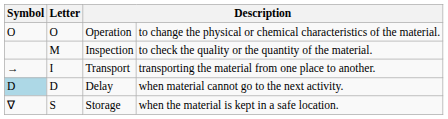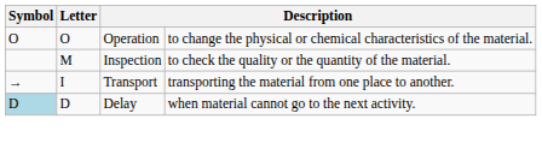- row: ∇ | S | Storage | when the material is kept in a safe location.
